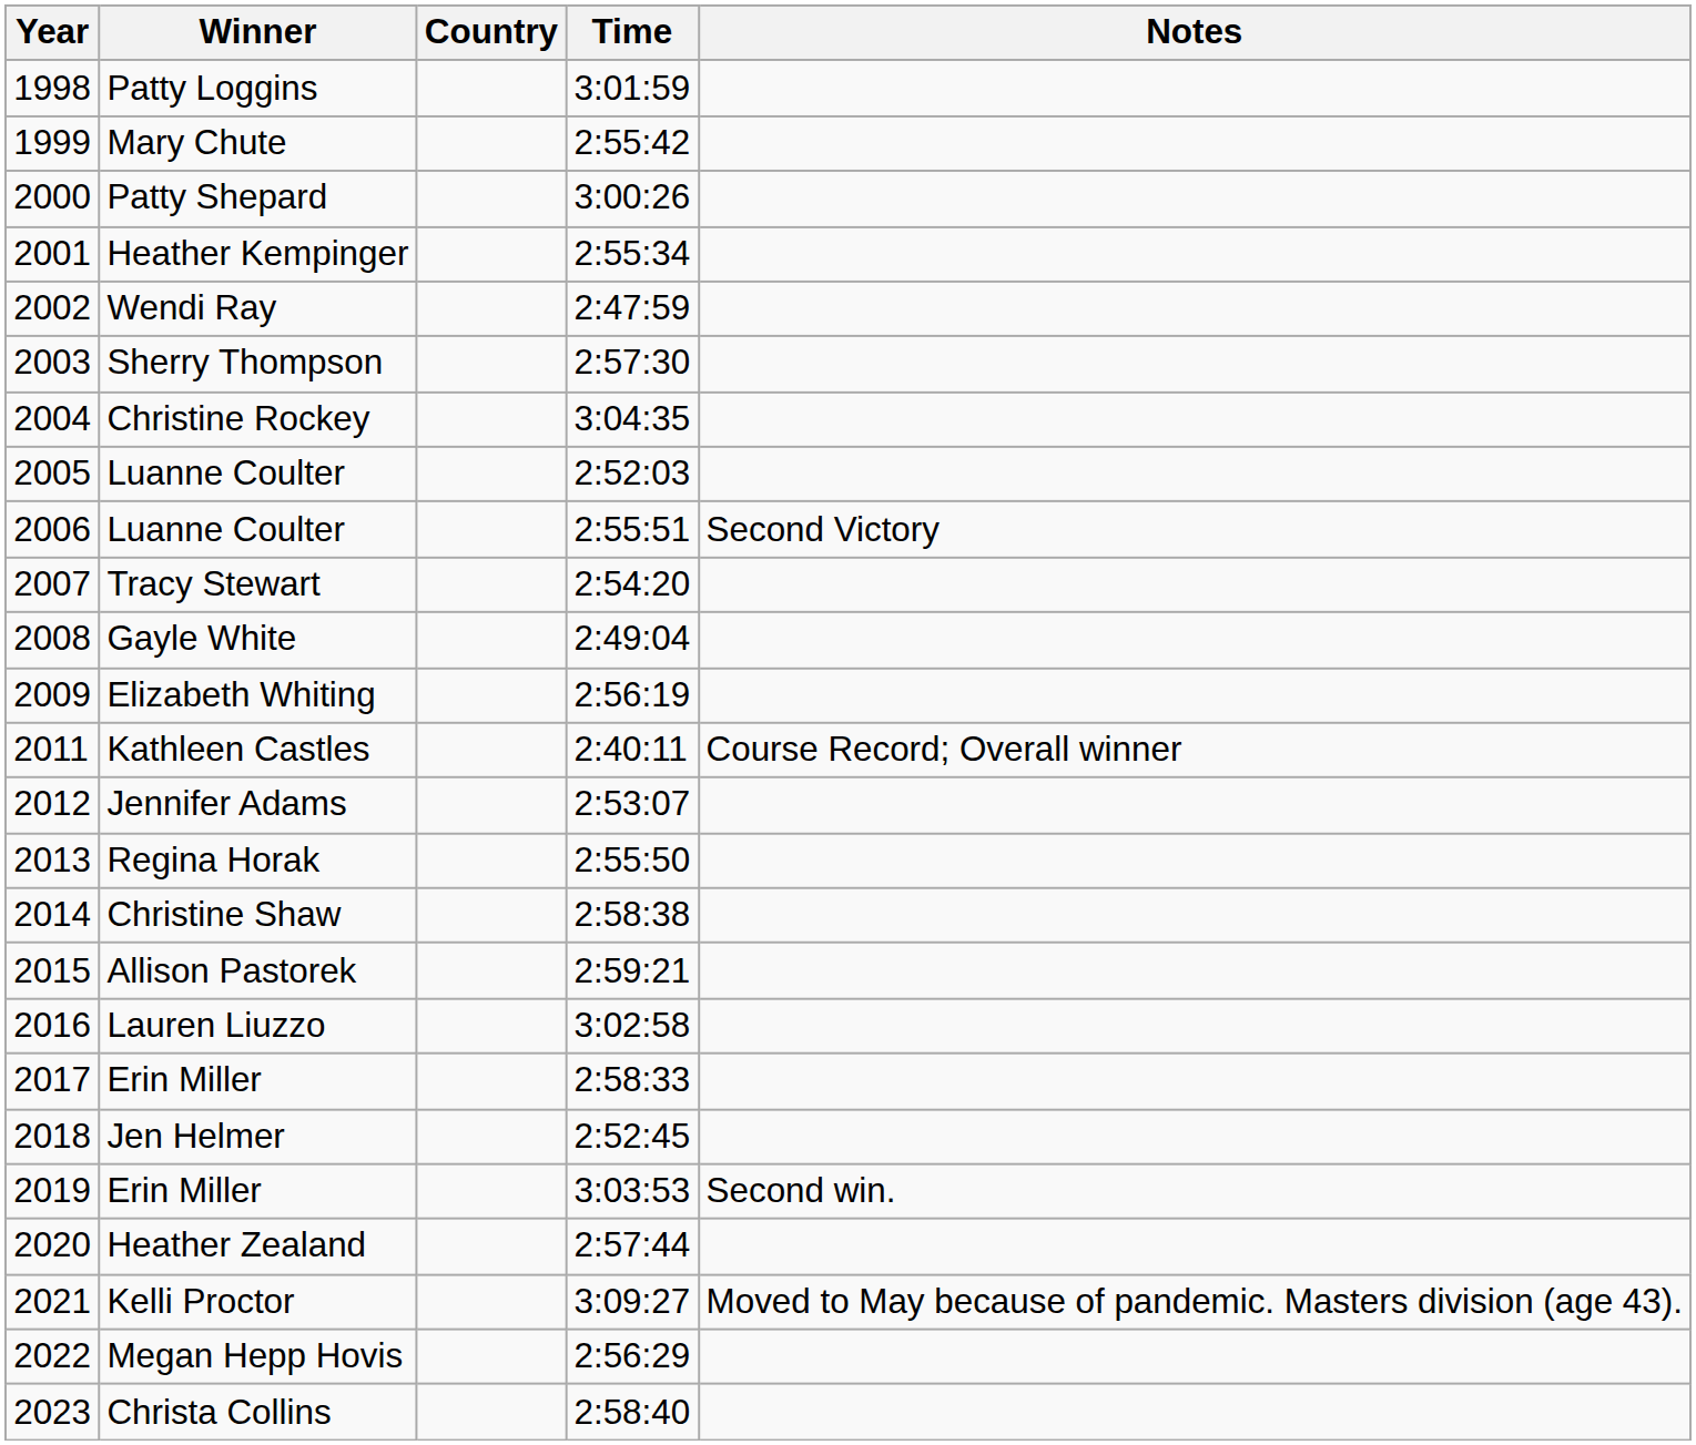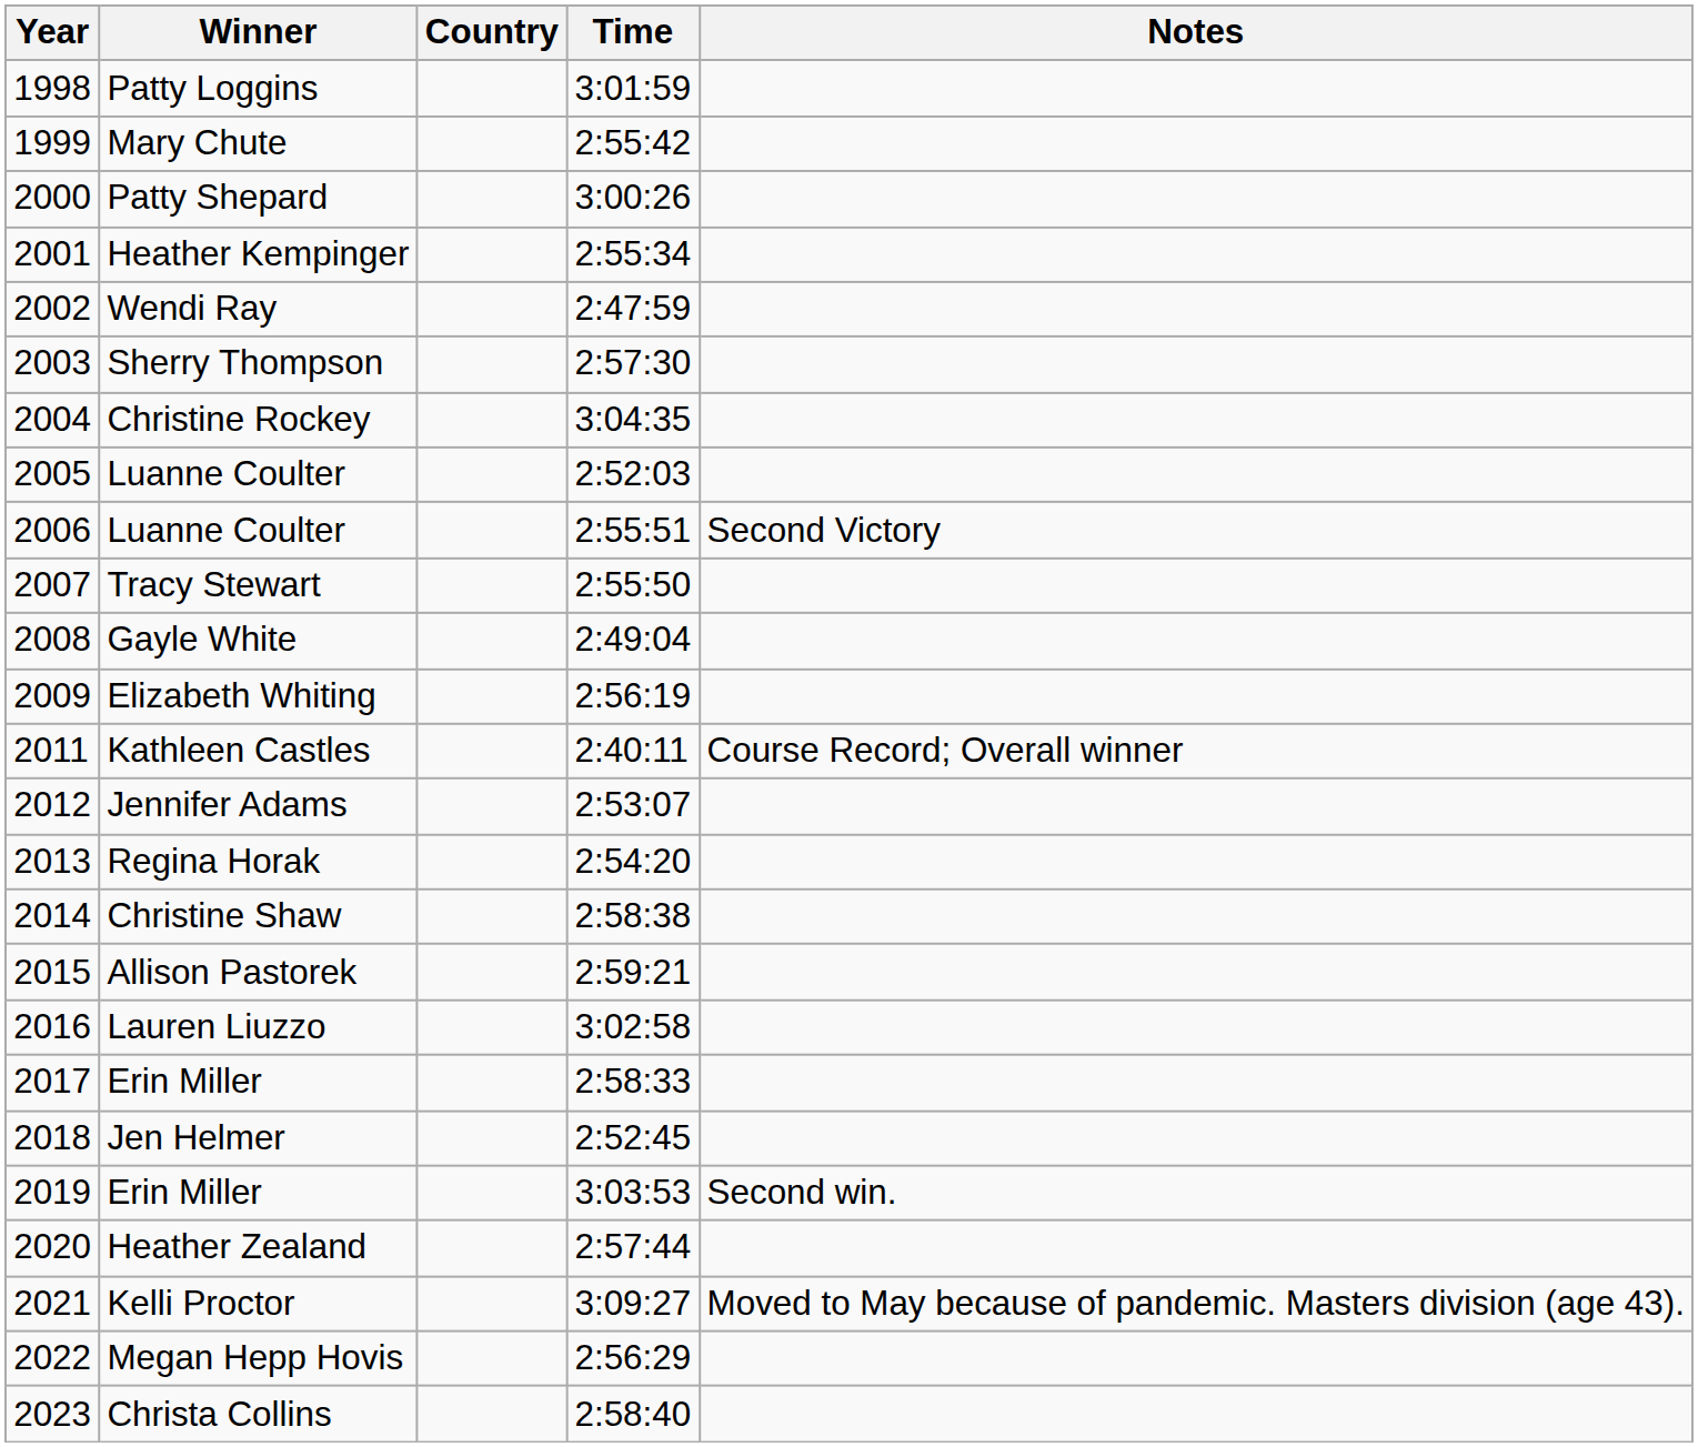Tracy Stewart | Time: 2:54:20 -> 2:55:50
Regina Horak | Time: 2:55:50 -> 2:54:20
